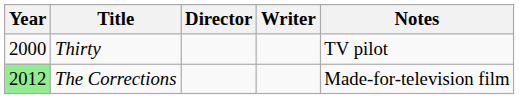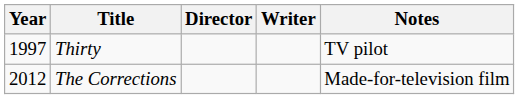Thirty | Year: 2000 -> 1997
The Corrections | Year: lightgreen background -> no background
